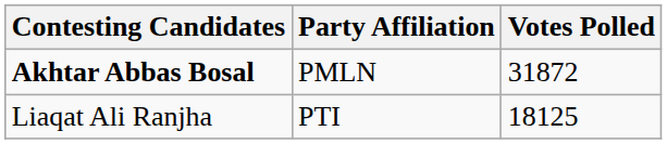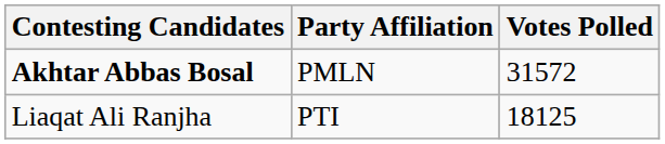Akhtar Abbas Bosal | Votes Polled: 31872 -> 31572
